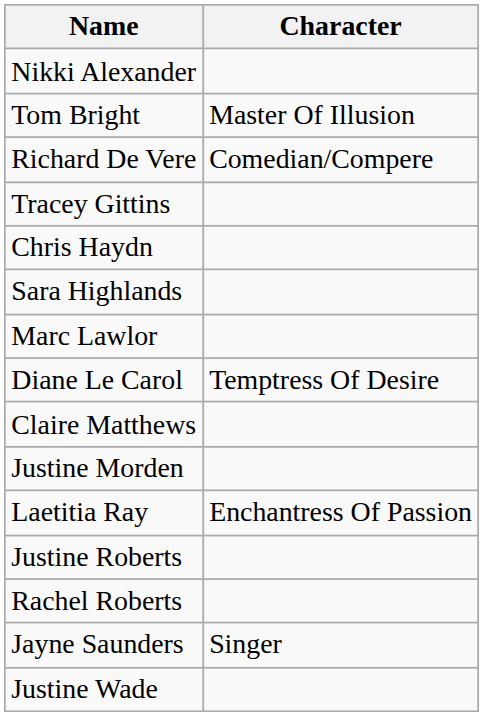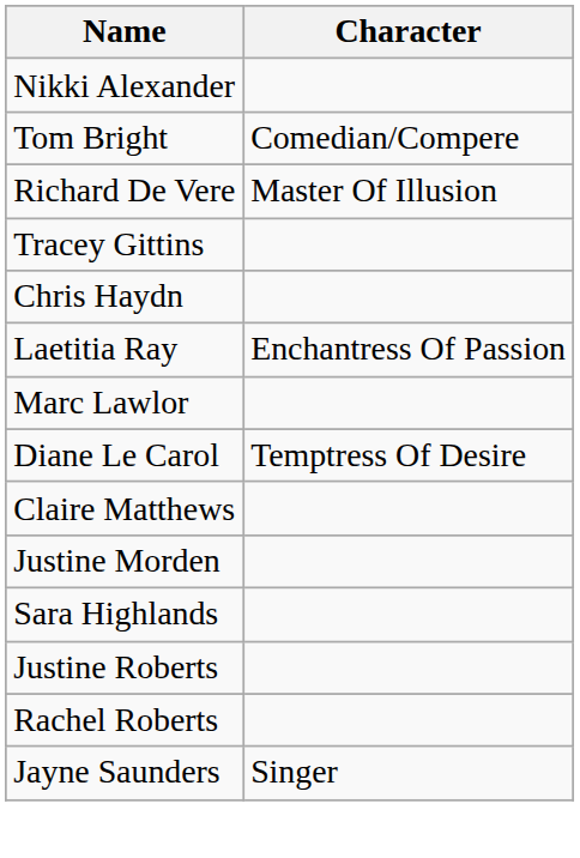Tom Bright | Character: Master Of Illusion -> Comedian/Compere
Richard De Vere | Character: Comedian/Compere -> Master Of Illusion
rows swapped: Sara Highlands <-> Laetitia Ray
- row: Justine Wade
